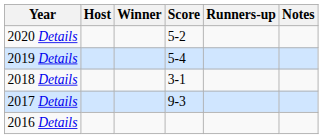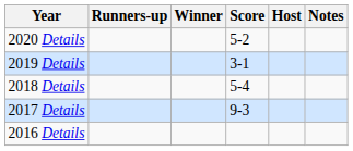columns swapped: Host <-> Runners-up
2019 Details | Score: 5-4 -> 3-1
2018 Details | Score: 3-1 -> 5-4
